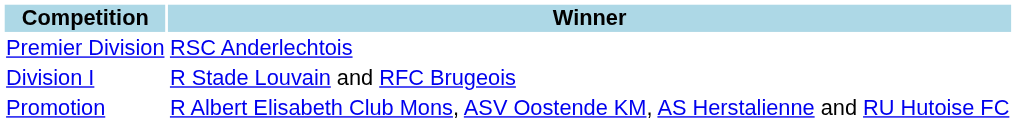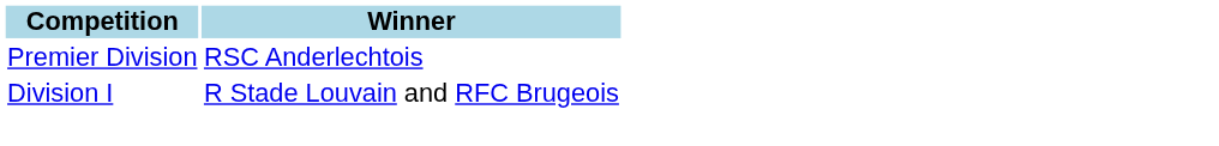- row: Promotion | R Albert Elisabeth Club Mons, ASV Oostende KM, AS Herstalienne and RU Hutoise FC
